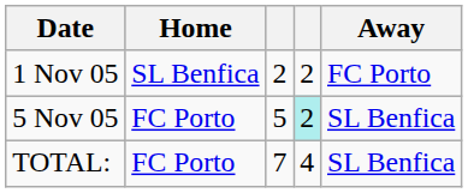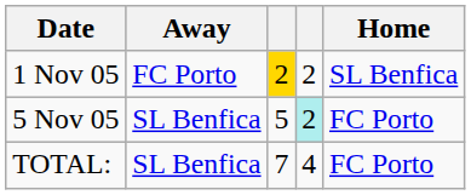columns swapped: Home <-> Away
1 Nov 05 | column 3: no background -> gold background
